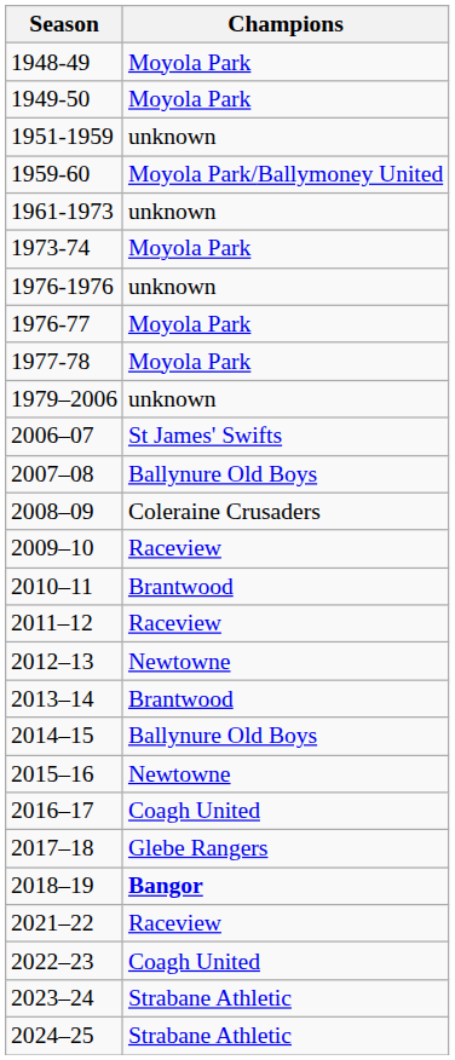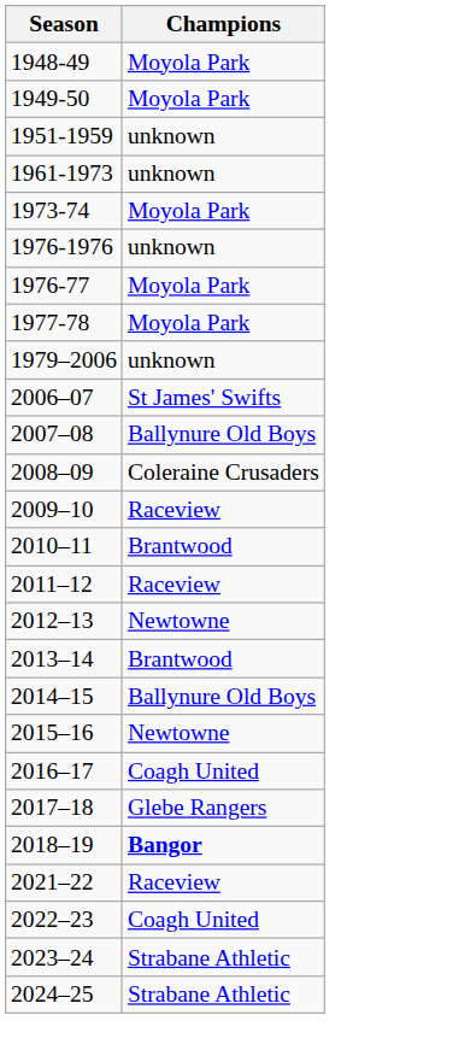- row: 1959-60 | Moyola Park/Ballymoney United
